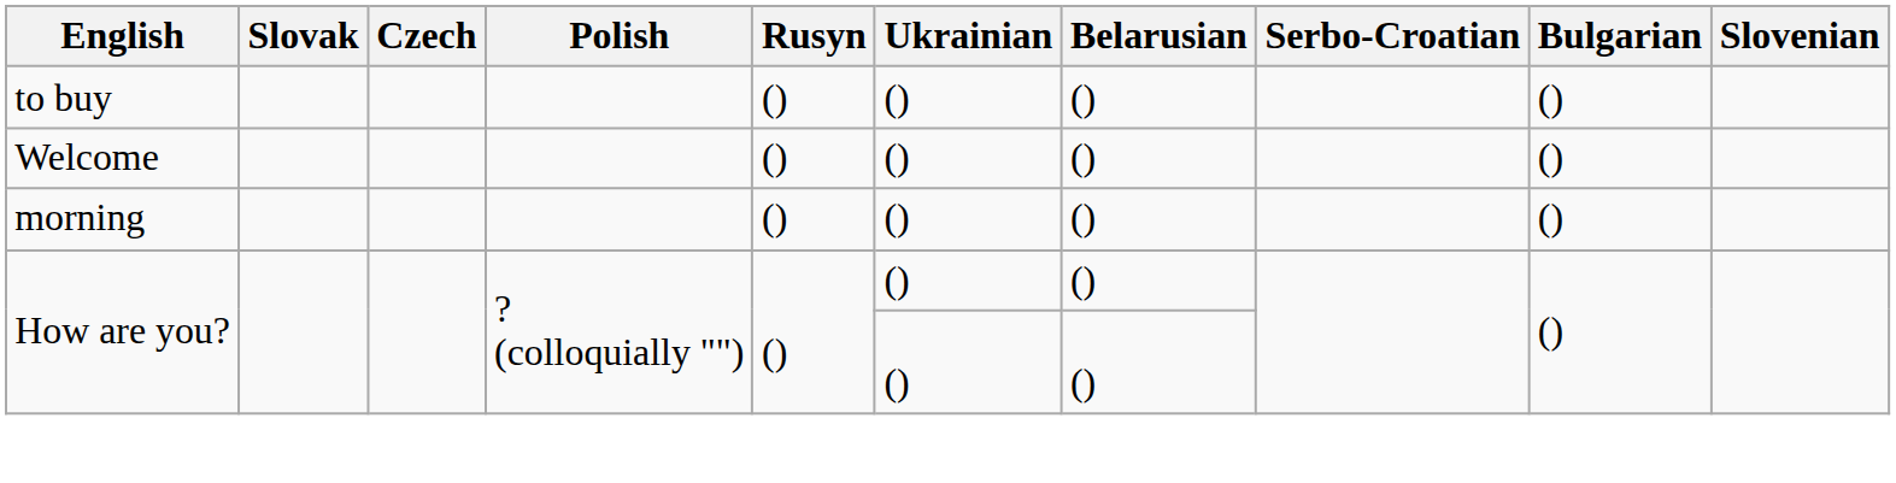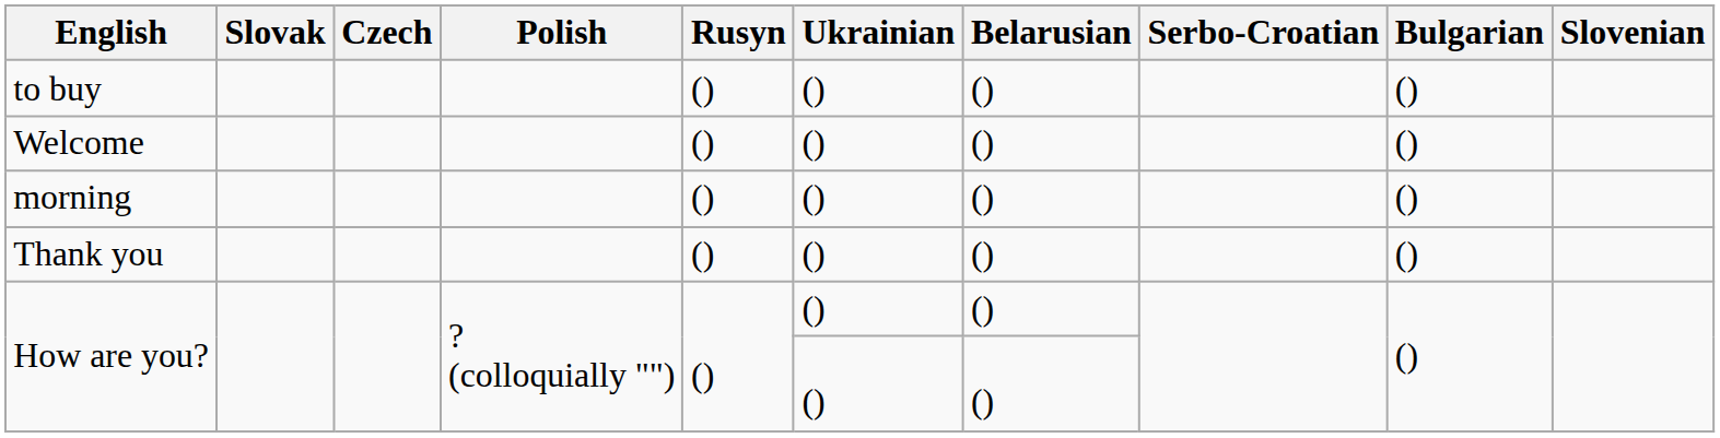+ row: Thank you | () | () | () | ()
